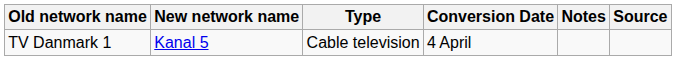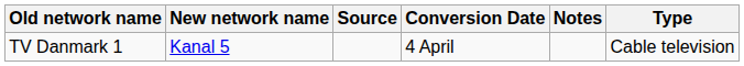columns swapped: Type <-> Source
